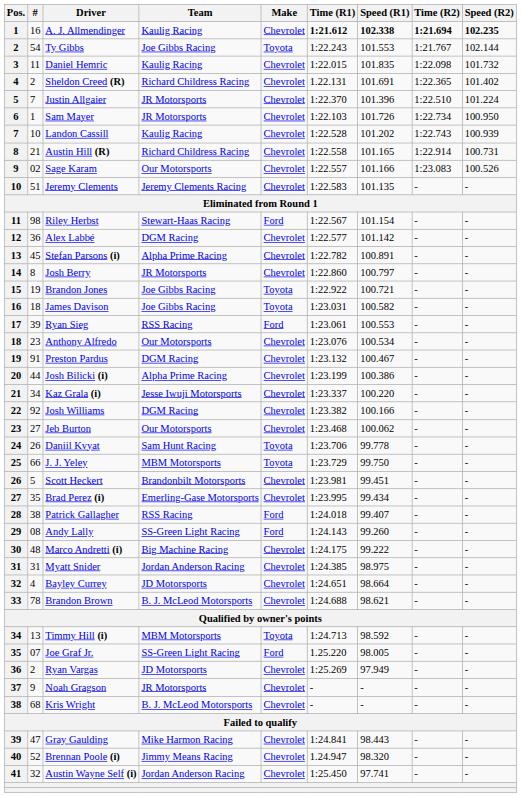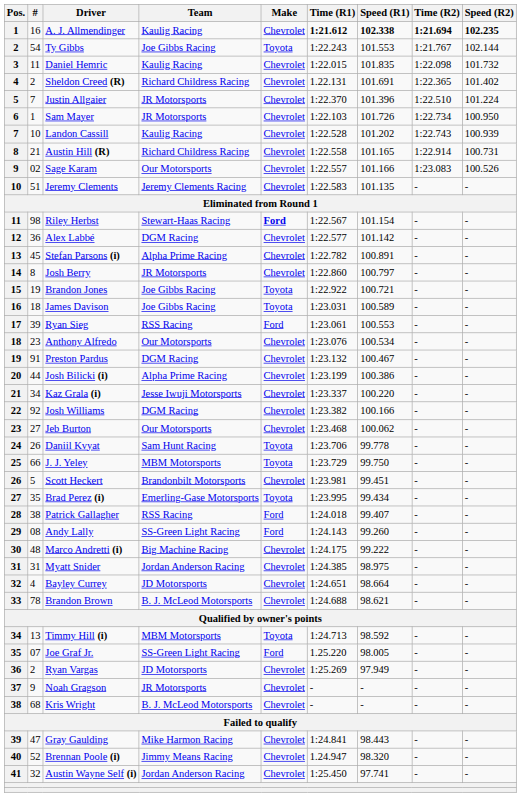Riley Herbst | Make: normal -> bold
James Davison | Speed (R1): 100.582 -> 100.589
Brad Perez (i) | Make: Chevrolet -> Toyota
